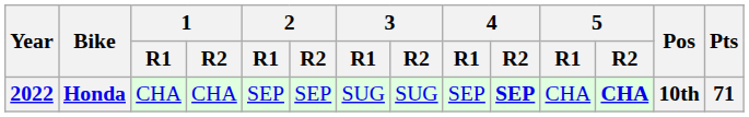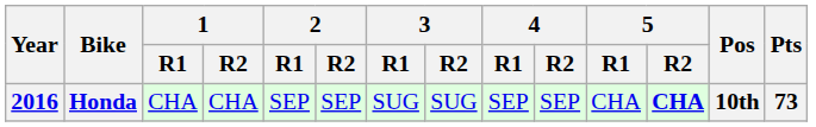Honda | Year: 2022 -> 2016
Honda | 4 / R2: bold -> normal
Honda | Pts: 71 -> 73
